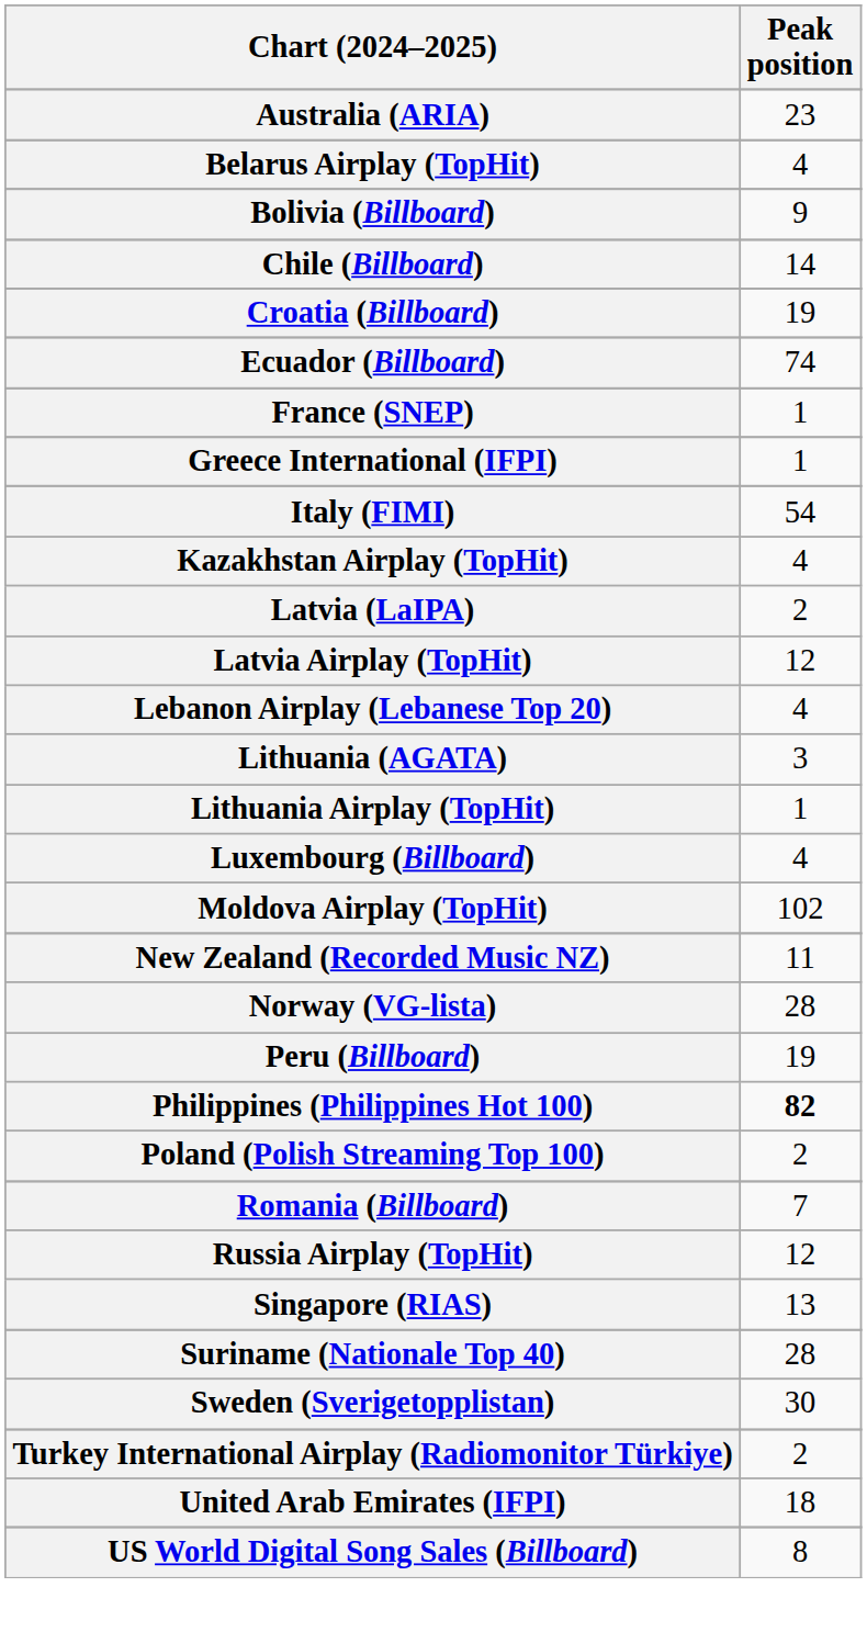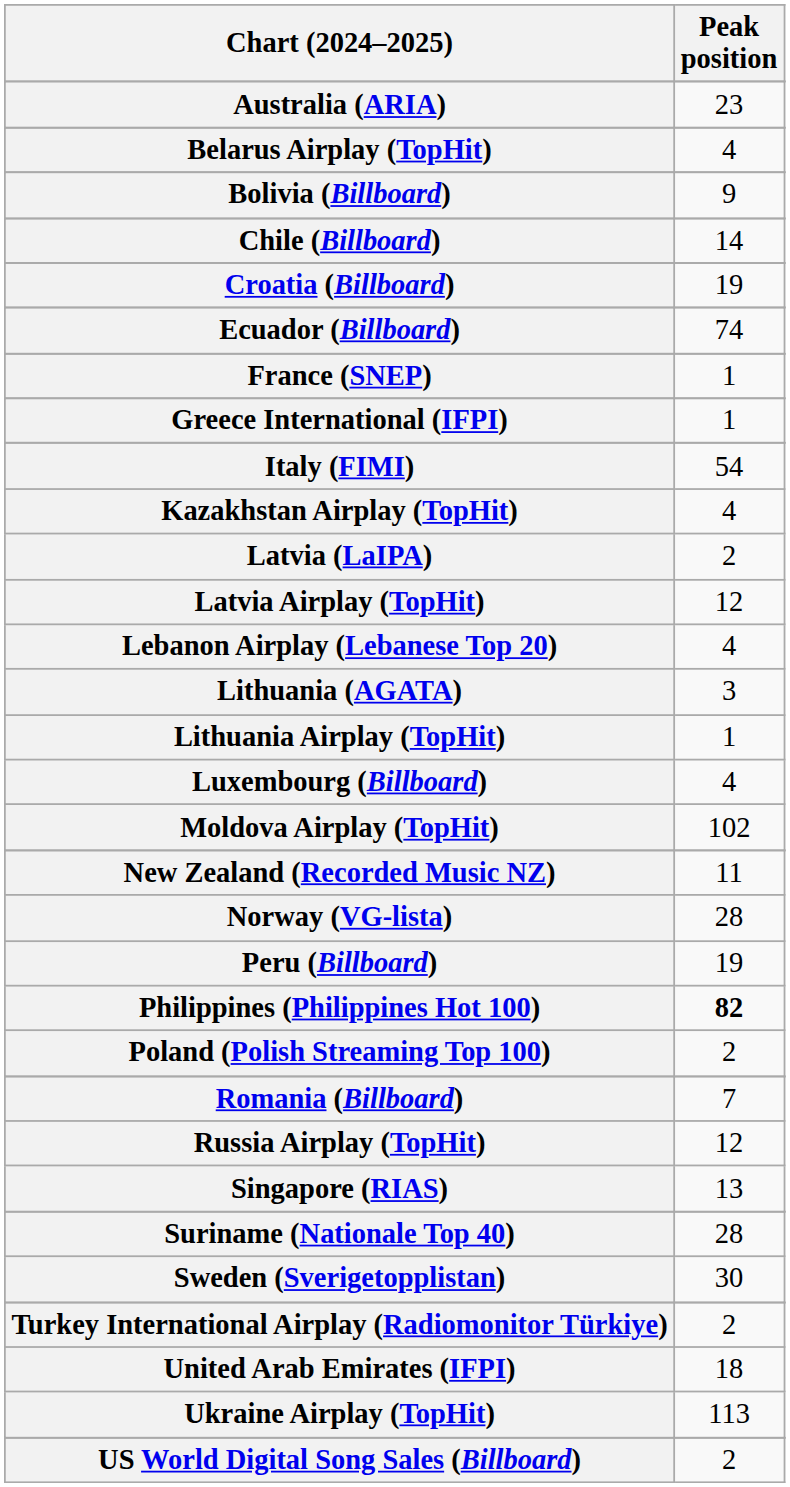+ row: Ukraine Airplay (TopHit) | 113
US World Digital Song Sales (Billboard) | Peak position: 8 -> 2
